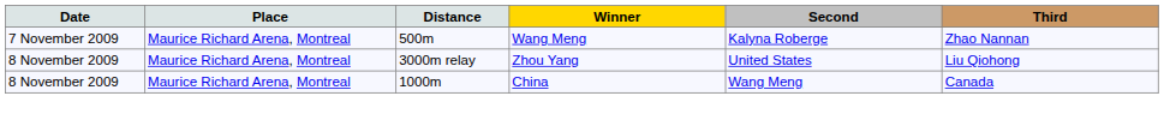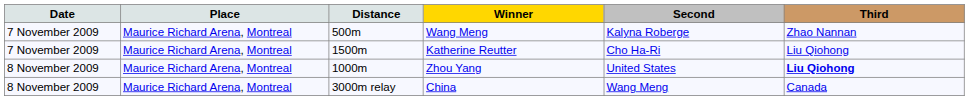+ row: 7 November 2009 | Maurice Richard Arena, Montreal | 1500m | Katherine Reutter | Cho Ha-Ri | Liu Qiohong
Zhou Yang | Distance: 3000m relay -> 1000m
Zhou Yang | Third: normal -> bold
China | Distance: 1000m -> 3000m relay
